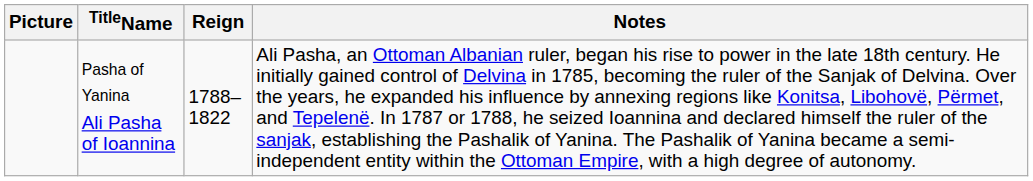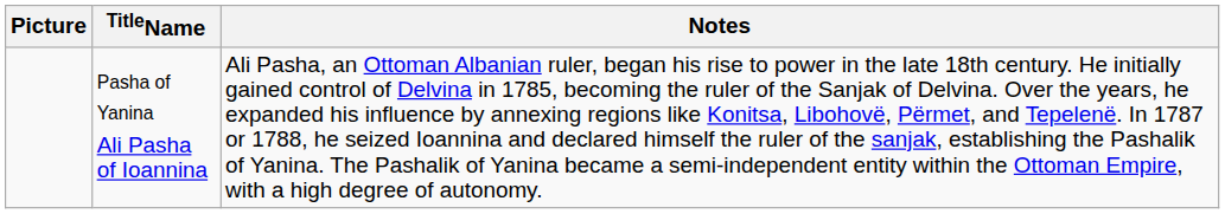- column: Reign | 1788–1822
